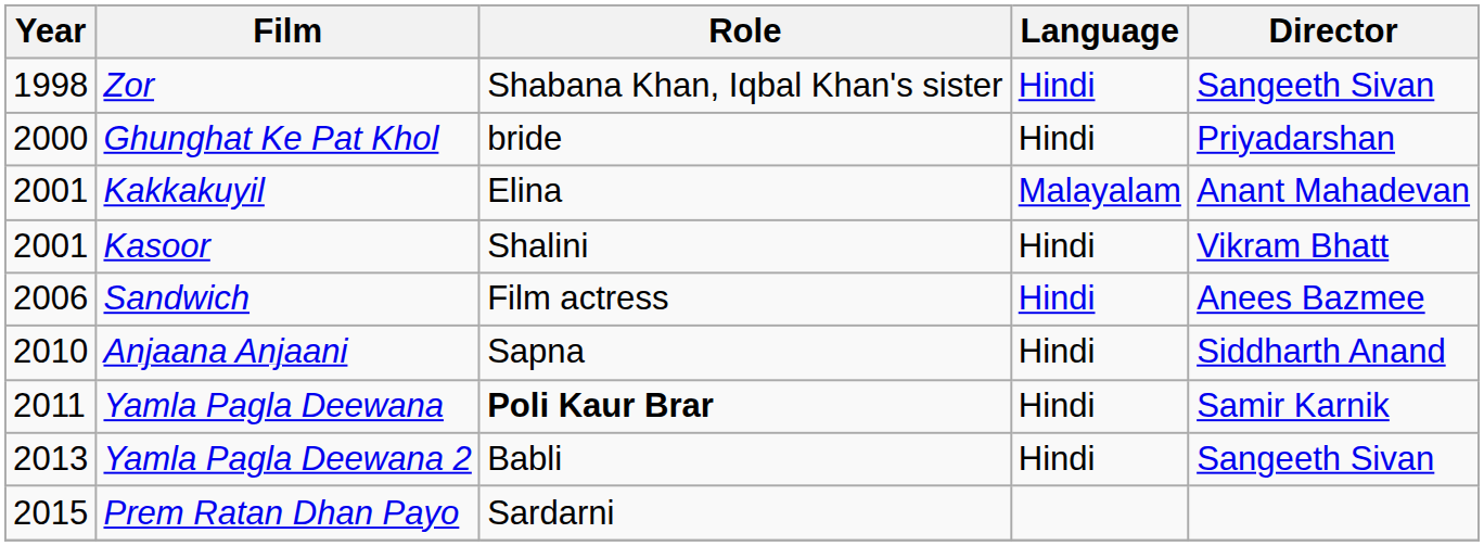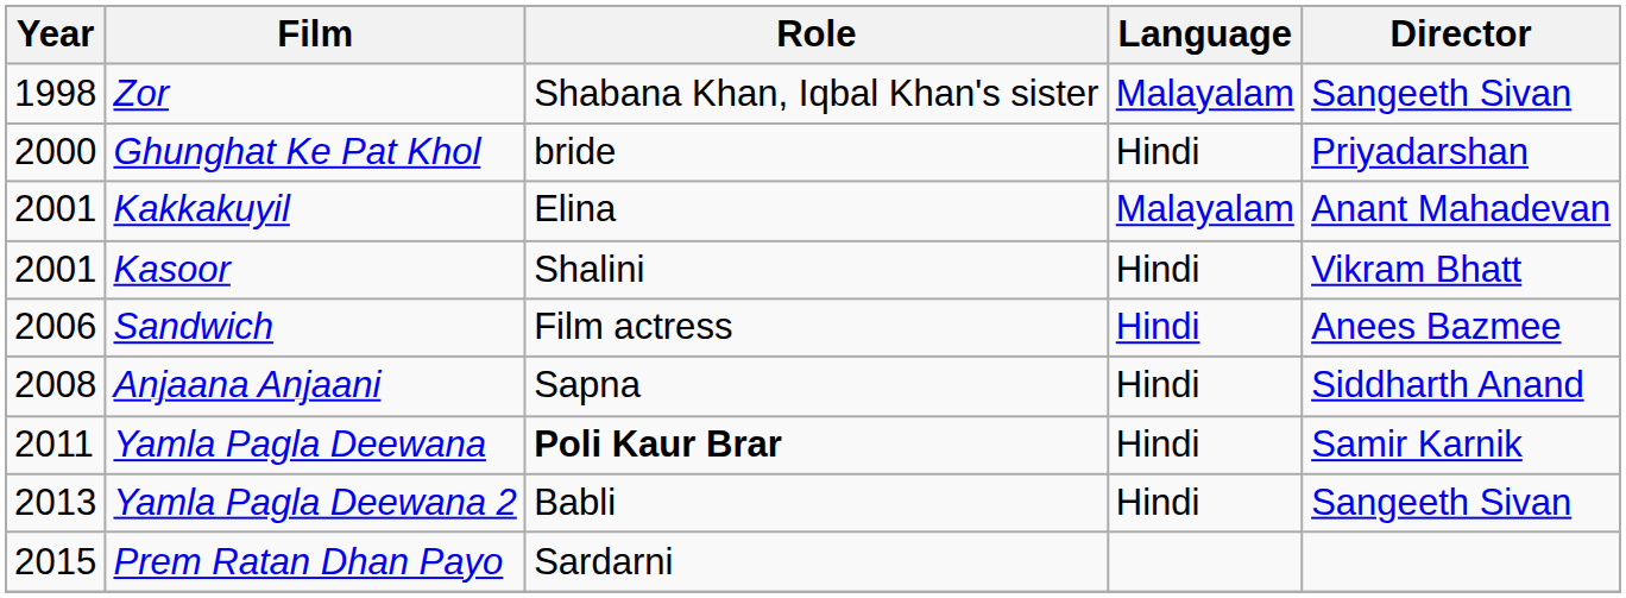Zor | Language: Hindi -> Malayalam
Anjaana Anjaani | Year: 2010 -> 2008
